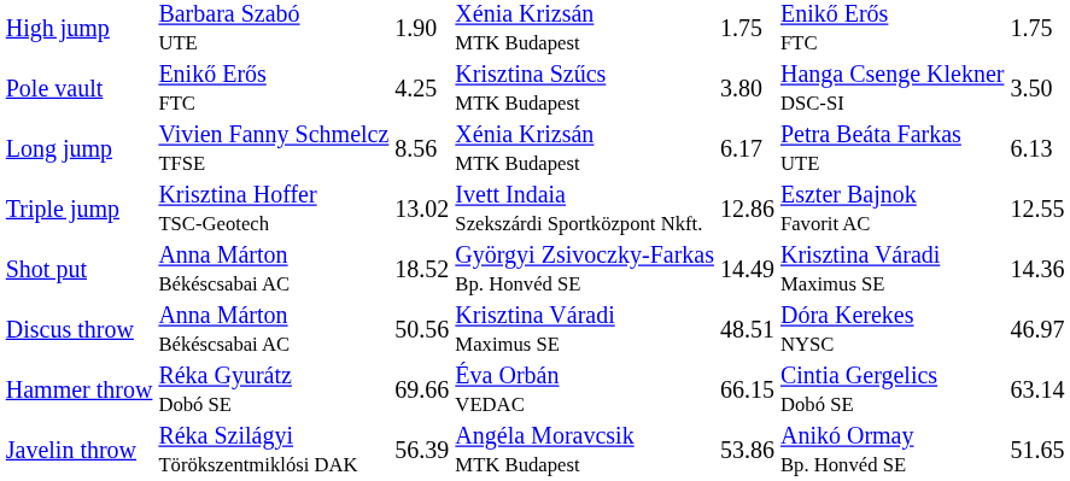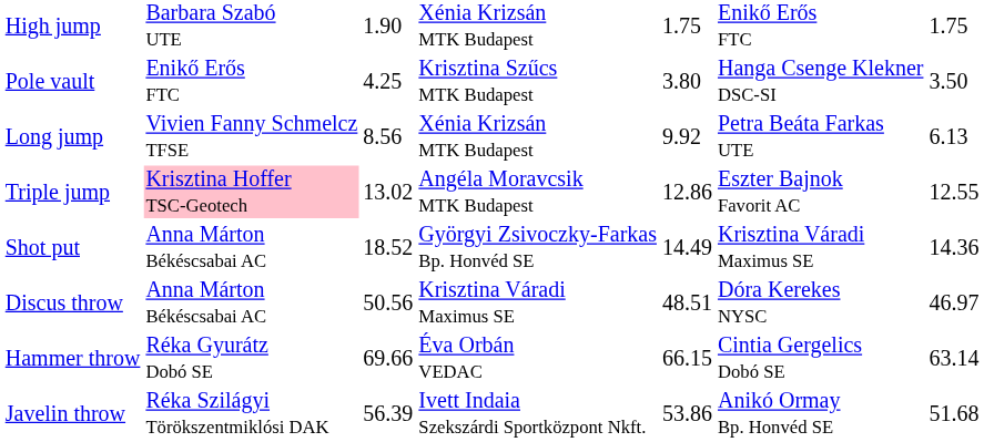Long jump | column 5: 6.17 -> 9.92
Triple jump | column 2: no background -> pink background
Triple jump | column 4: Ivett Indaia Szekszárdi Sportközpont Nkft. -> Angéla Moravcsik MTK Budapest
Javelin throw | column 4: Angéla Moravcsik MTK Budapest -> Ivett Indaia Szekszárdi Sportközpont Nkft.
Javelin throw | column 7: 51.65 -> 51.68
